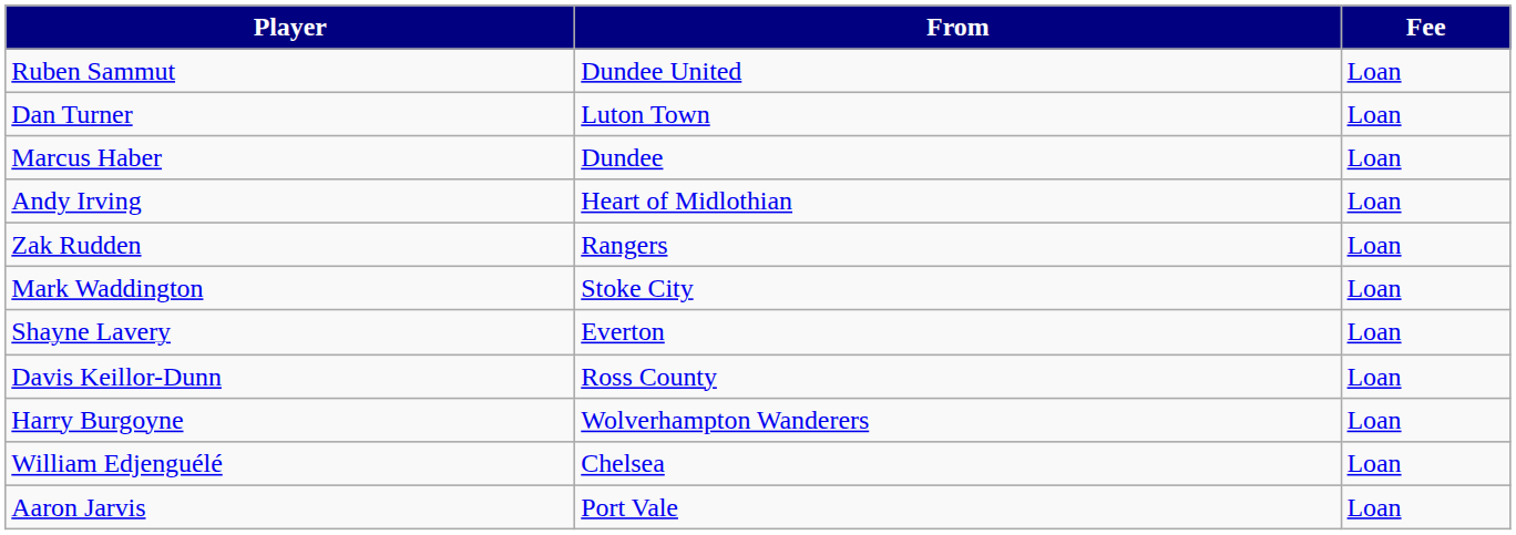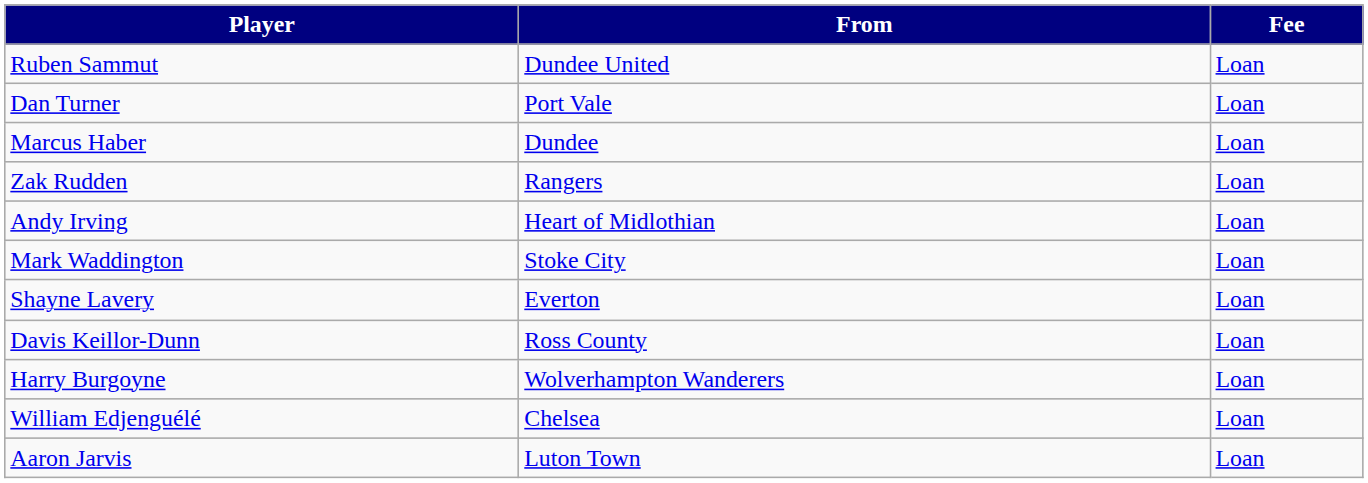Dan Turner | From: Luton Town -> Port Vale
rows swapped: Andy Irving <-> Zak Rudden
Aaron Jarvis | From: Port Vale -> Luton Town
